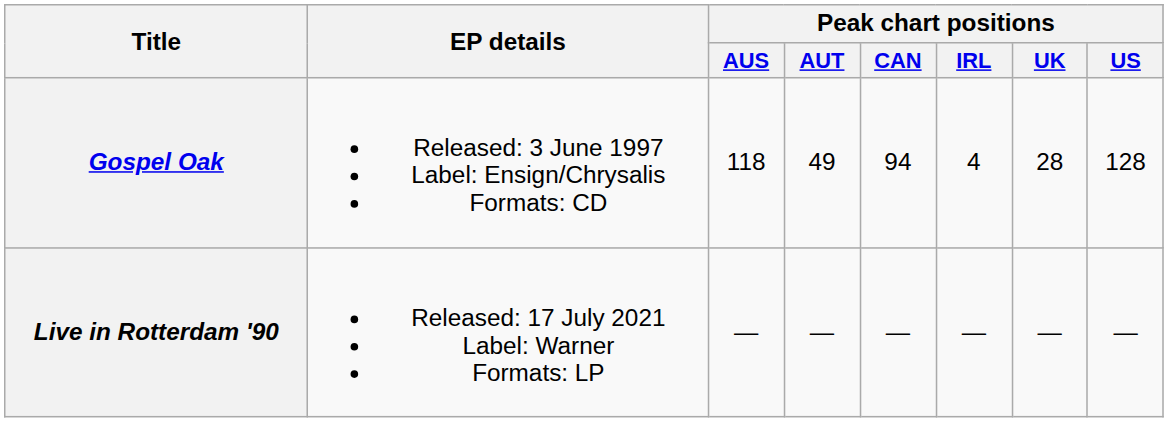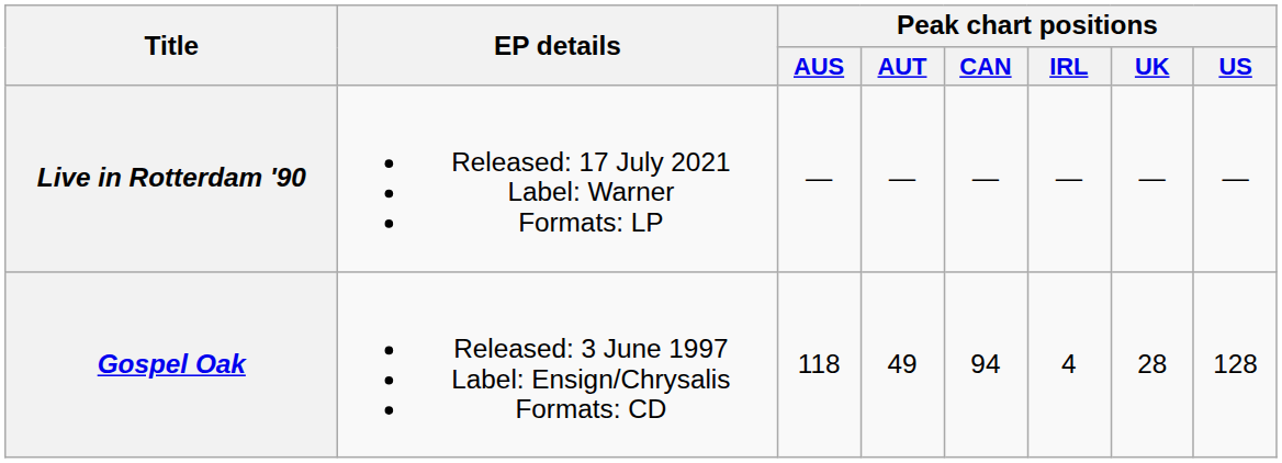rows swapped: Gospel Oak <-> Live in Rotterdam '90
